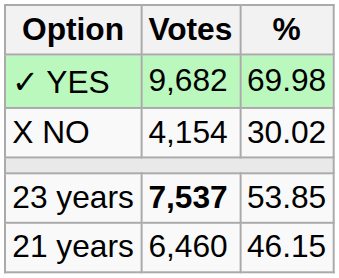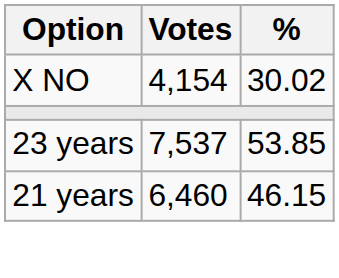- row: ✓ YES | 9,682 | 69.98
23 years | Votes: bold -> normal
